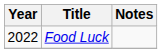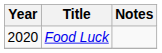Food Luck | Year: 2022 -> 2020
